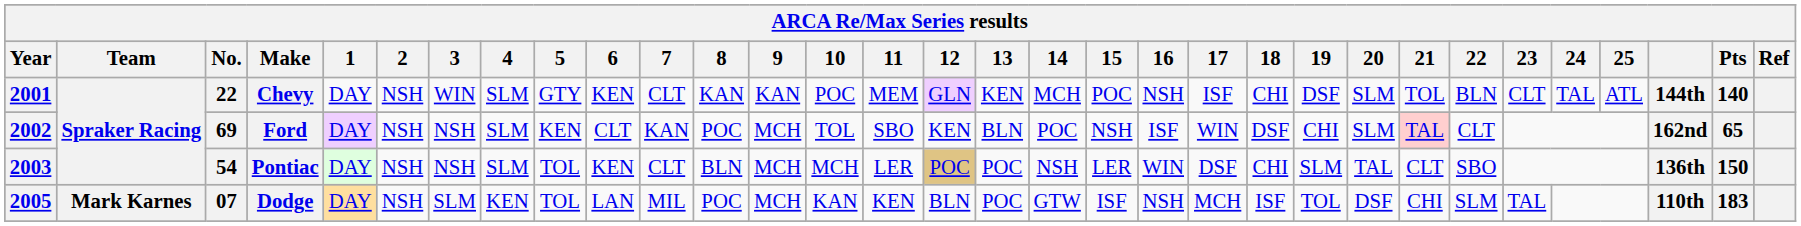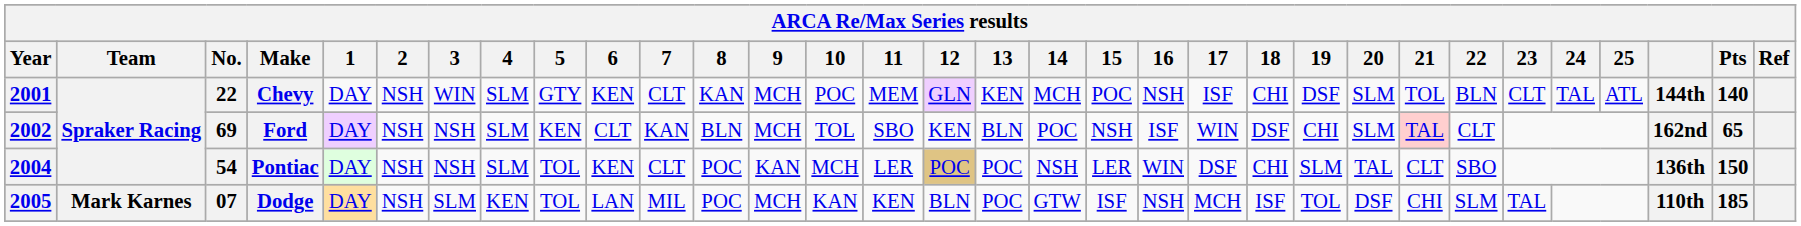Chevy | 9: KAN -> MCH
Ford | 8: POC -> BLN
Pontiac | Year: 2003 -> 2004
Pontiac | 8: BLN -> POC
Pontiac | 9: MCH -> KAN
Dodge | Pts: 183 -> 185
